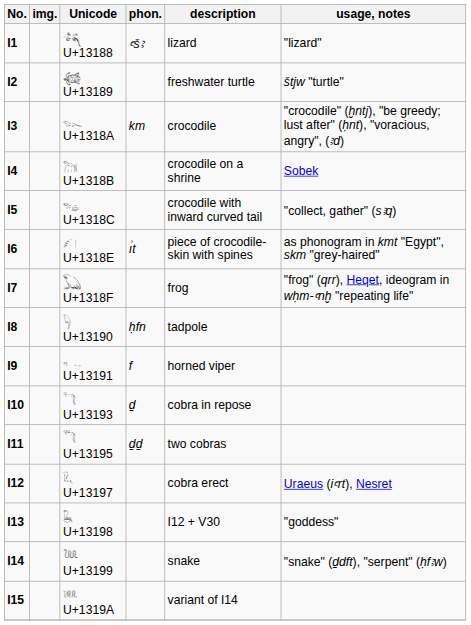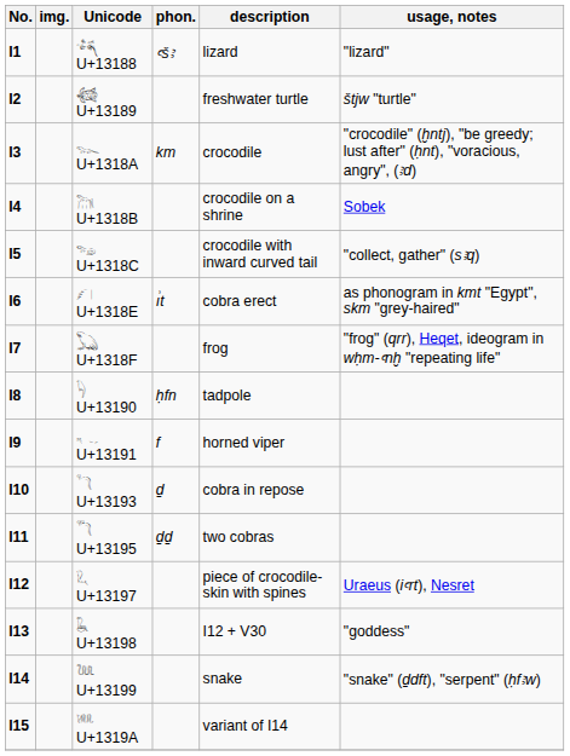𓆎 U+1318E | description: piece of crocodile-skin with spines -> cobra erect
𓆗 U+13197 | description: cobra erect -> piece of crocodile-skin with spines
